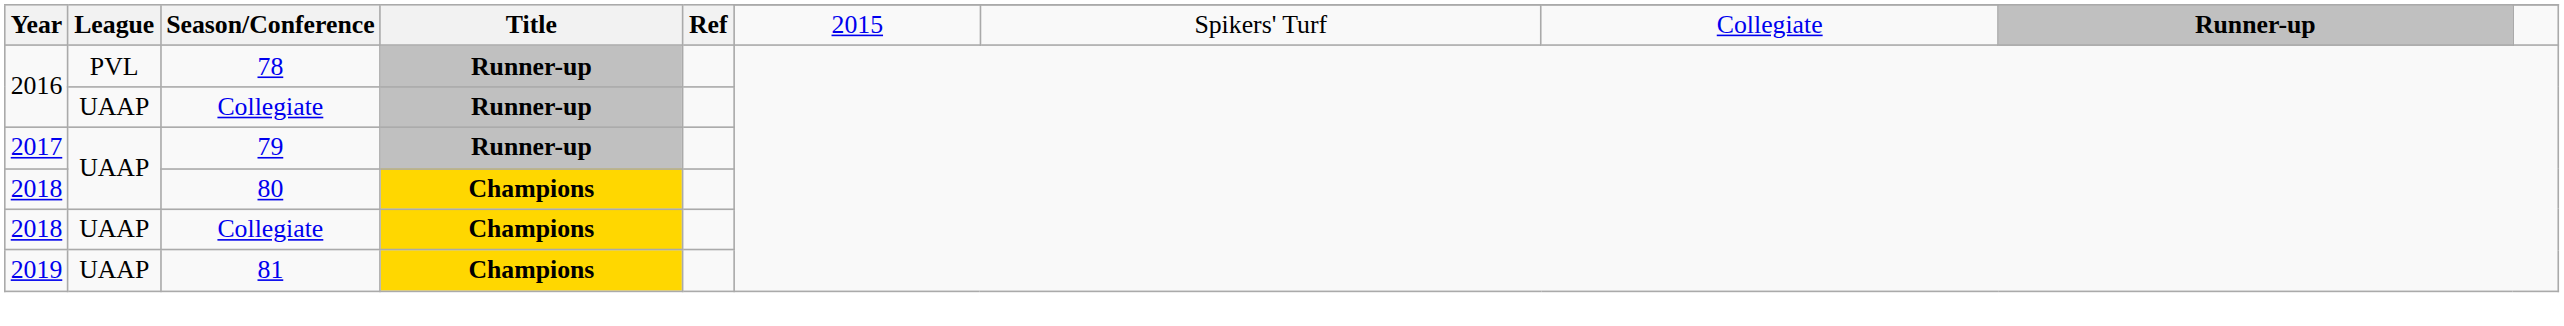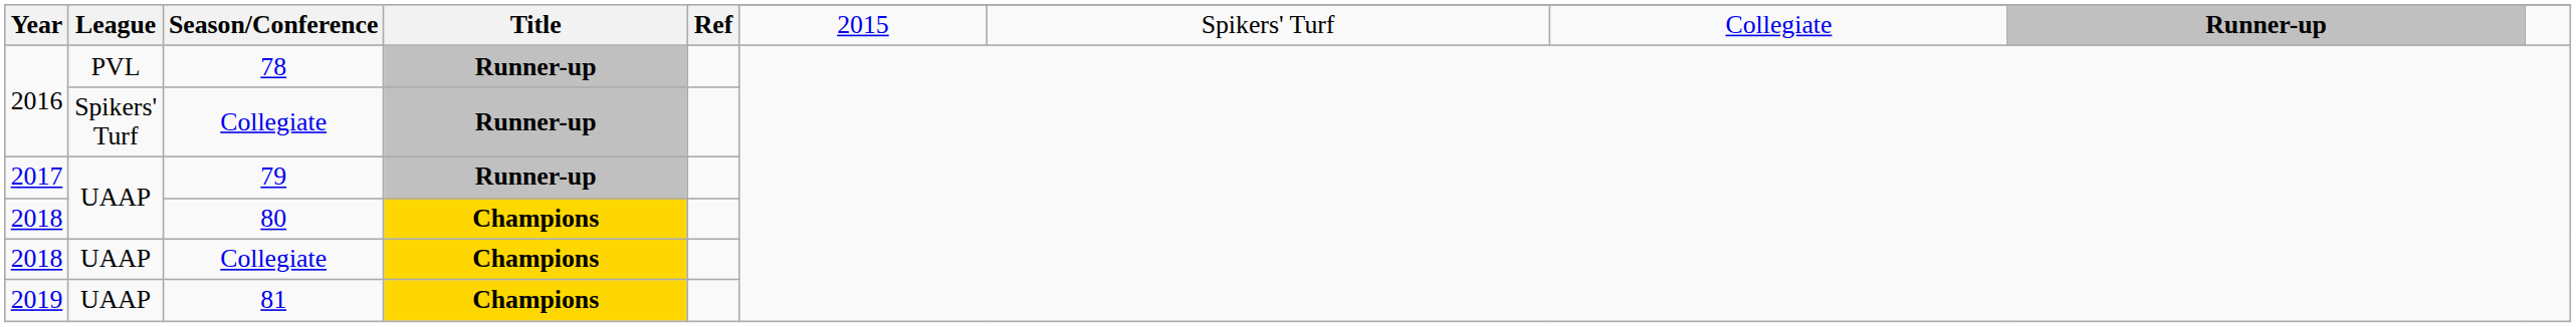2016 / Collegiate | League: UAAP -> Spikers' Turf
